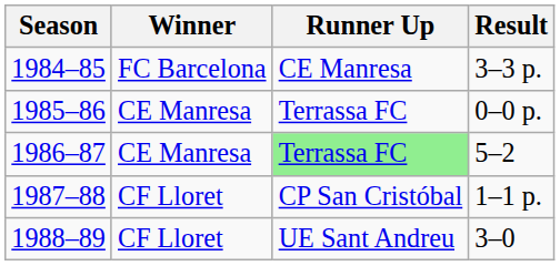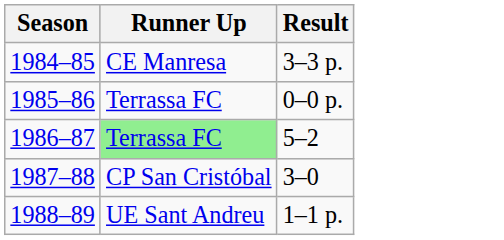- column: Winner | FC Barcelona | CE Manresa | CE Manresa | CF Lloret | CF Lloret
1987–88 | Result: 1–1 p. -> 3–0
1988–89 | Result: 3–0 -> 1–1 p.
